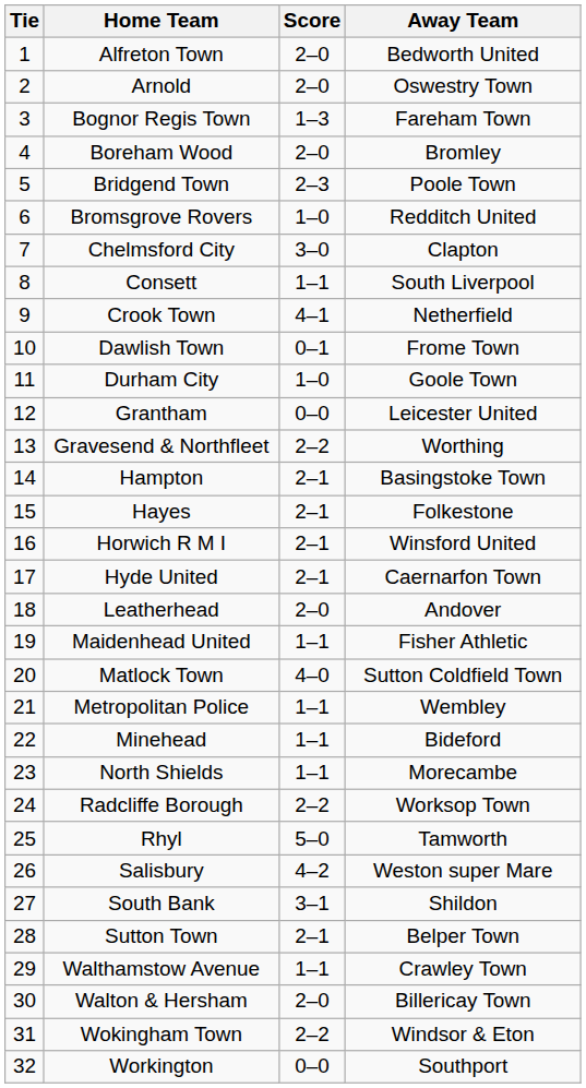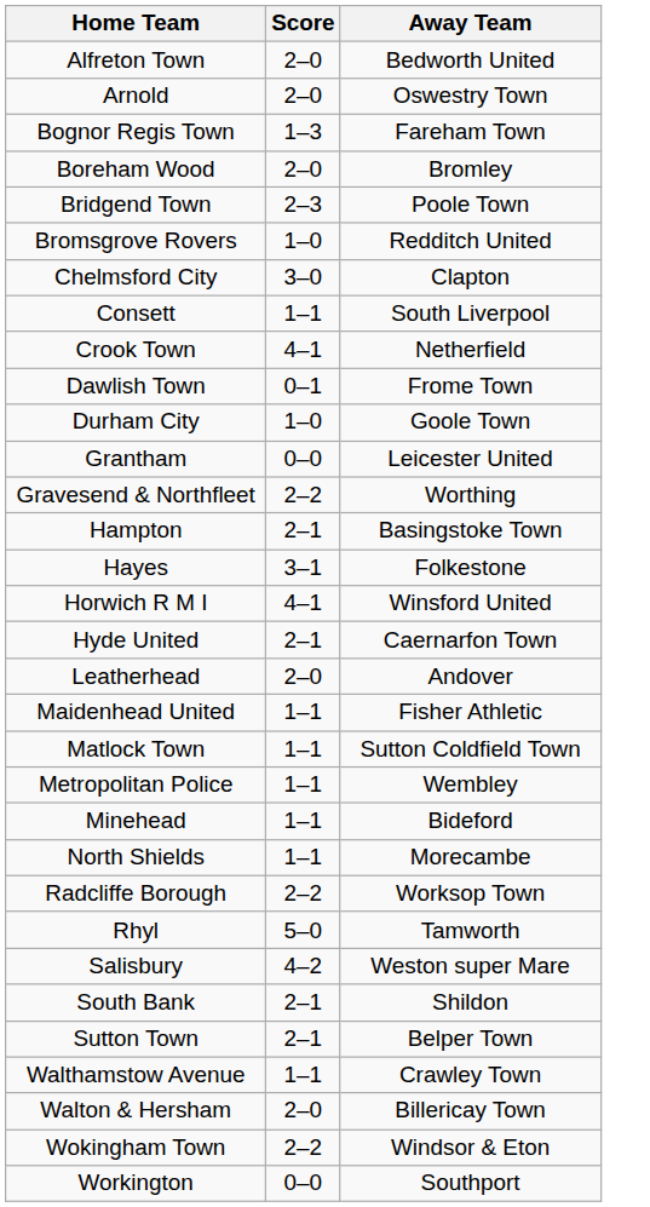- column: Tie | 1 | 2 | 3 | 4 | 5 | 6 | 7 | 8 | 9 | 10 | 11 | 12 | 13 | 14 | 15 | 16 | 17 | 18 | 19 | 20 | 21 | 22 | 23 | 24 | 25 | 26 | 27 | 28 | 29 | 30 | 31 | 32
Hayes | Score: 2–1 -> 3–1
Horwich R M I | Score: 2–1 -> 4–1
Matlock Town | Score: 4–0 -> 1–1
South Bank | Score: 3–1 -> 2–1
